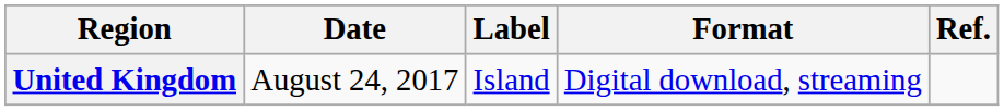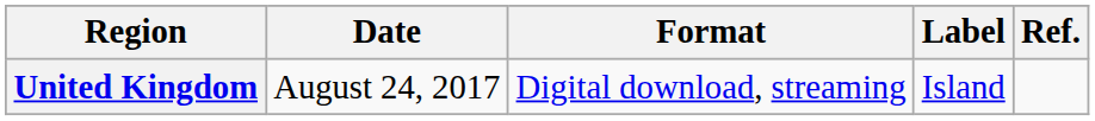columns swapped: Format <-> Label
